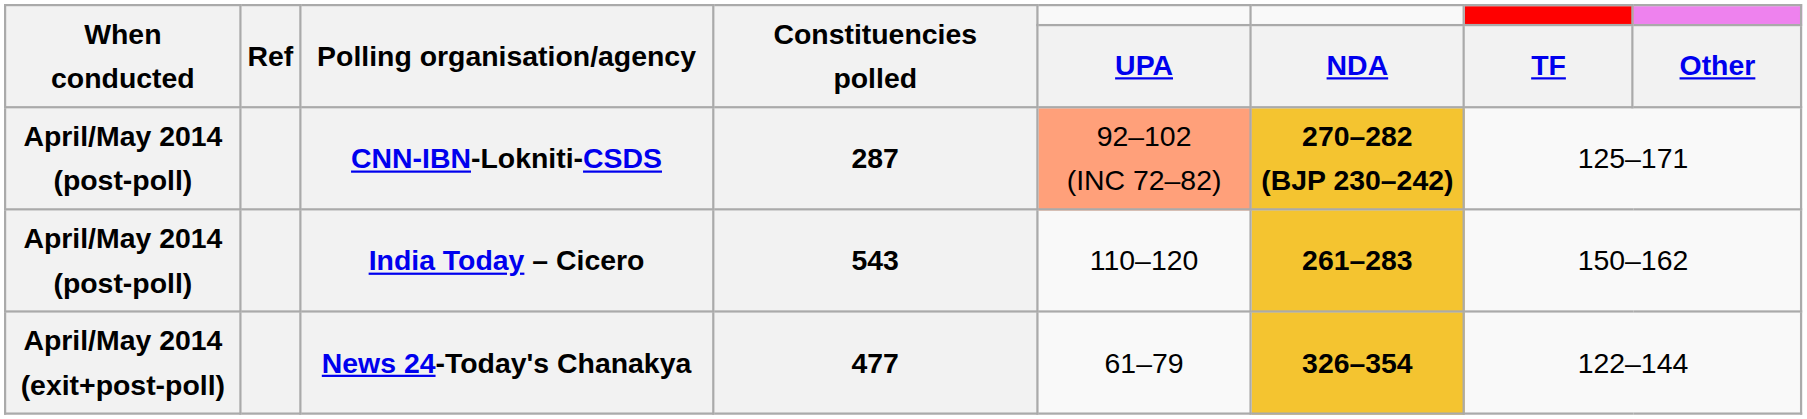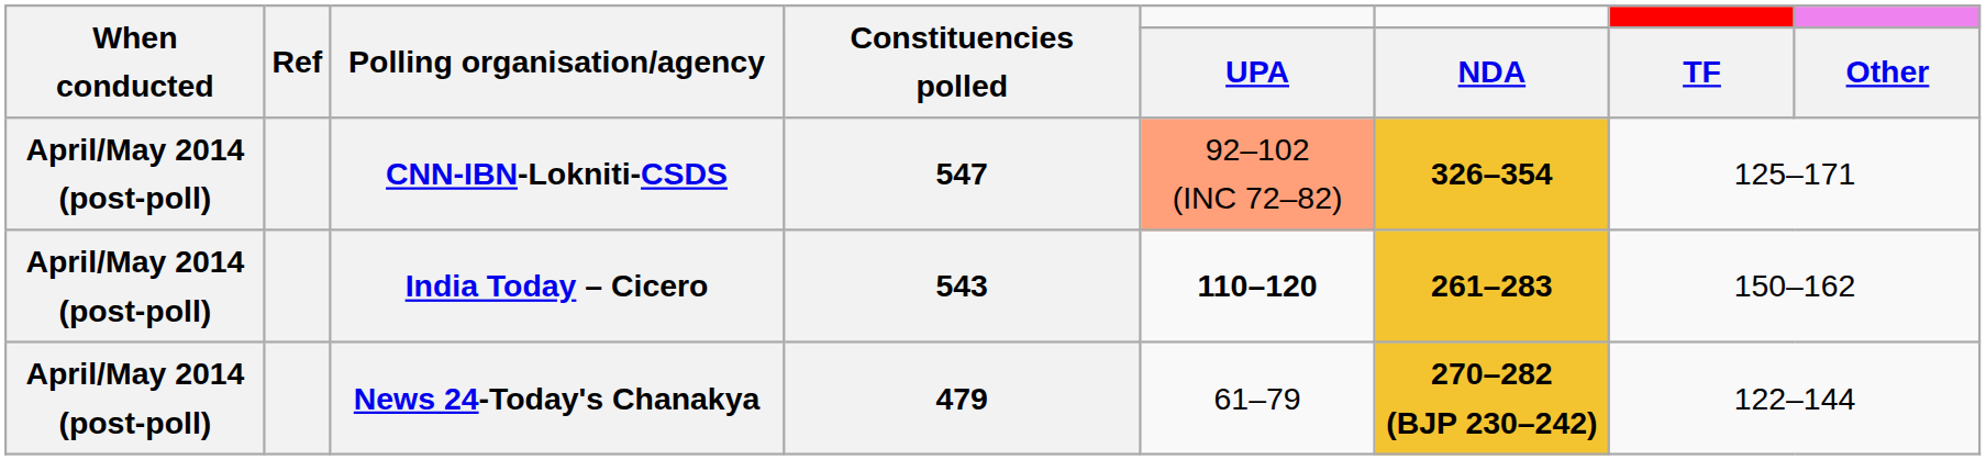CNN-IBN-Lokniti-CSDS | Constituencies polled: 287 -> 547
CNN-IBN-Lokniti-CSDS | NDA: 270–282 (BJP 230–242) -> 326–354
India Today – Cicero | UPA: normal -> bold
News 24-Today's Chanakya | When conducted: April/May 2014 (exit+post-poll) -> April/May 2014 (post-poll)
News 24-Today's Chanakya | Constituencies polled: 477 -> 479
News 24-Today's Chanakya | NDA: 326–354 -> 270–282 (BJP 230–242)
